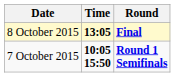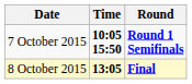rows swapped: 7 October 2015 <-> 8 October 2015
